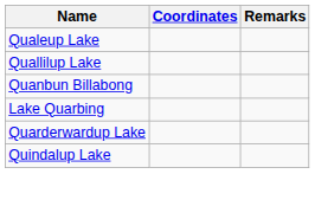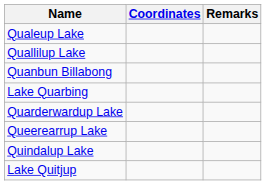+ row: Queerearrup Lake
+ row: Lake Quitjup
